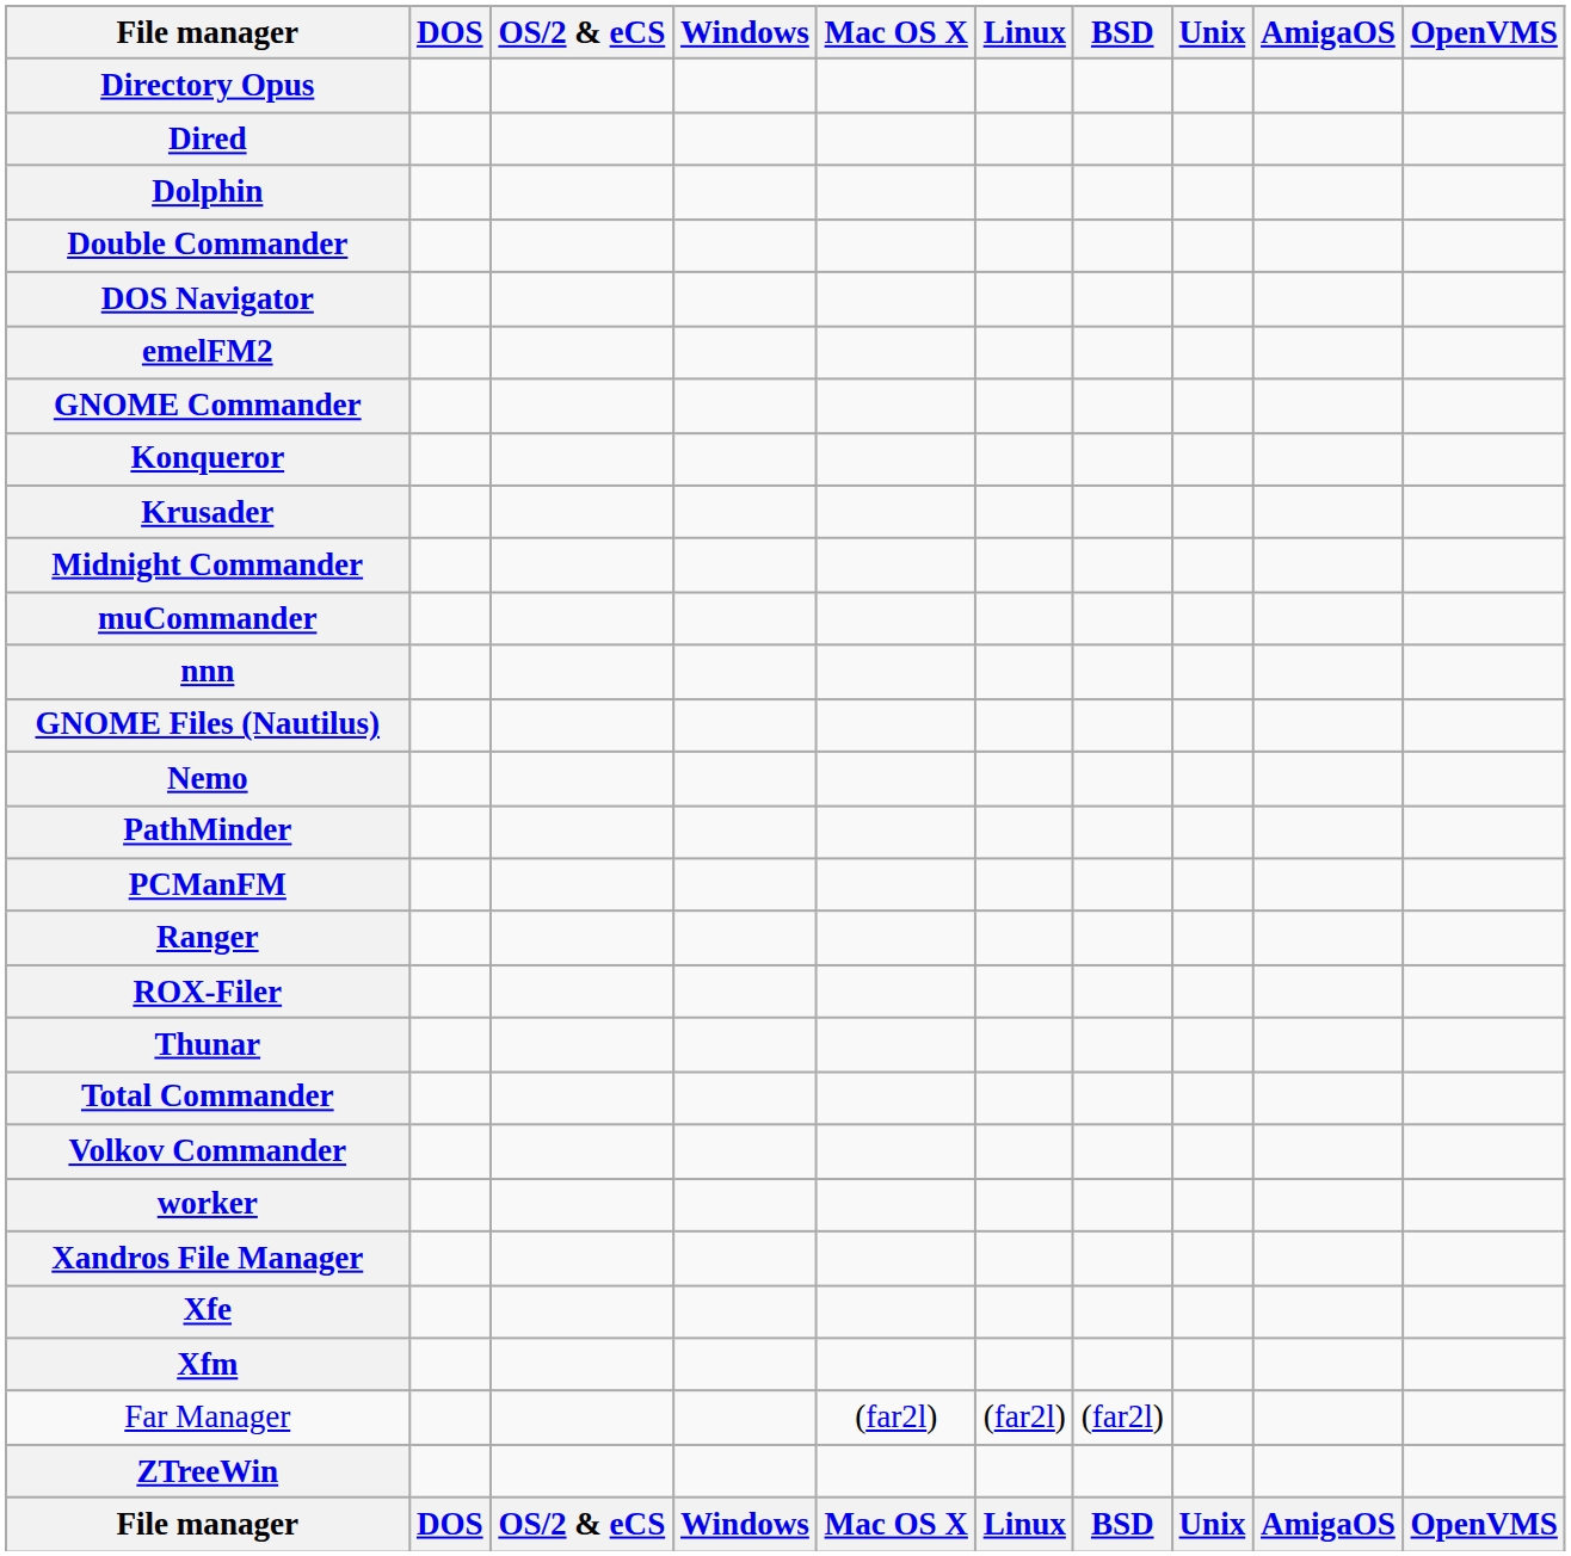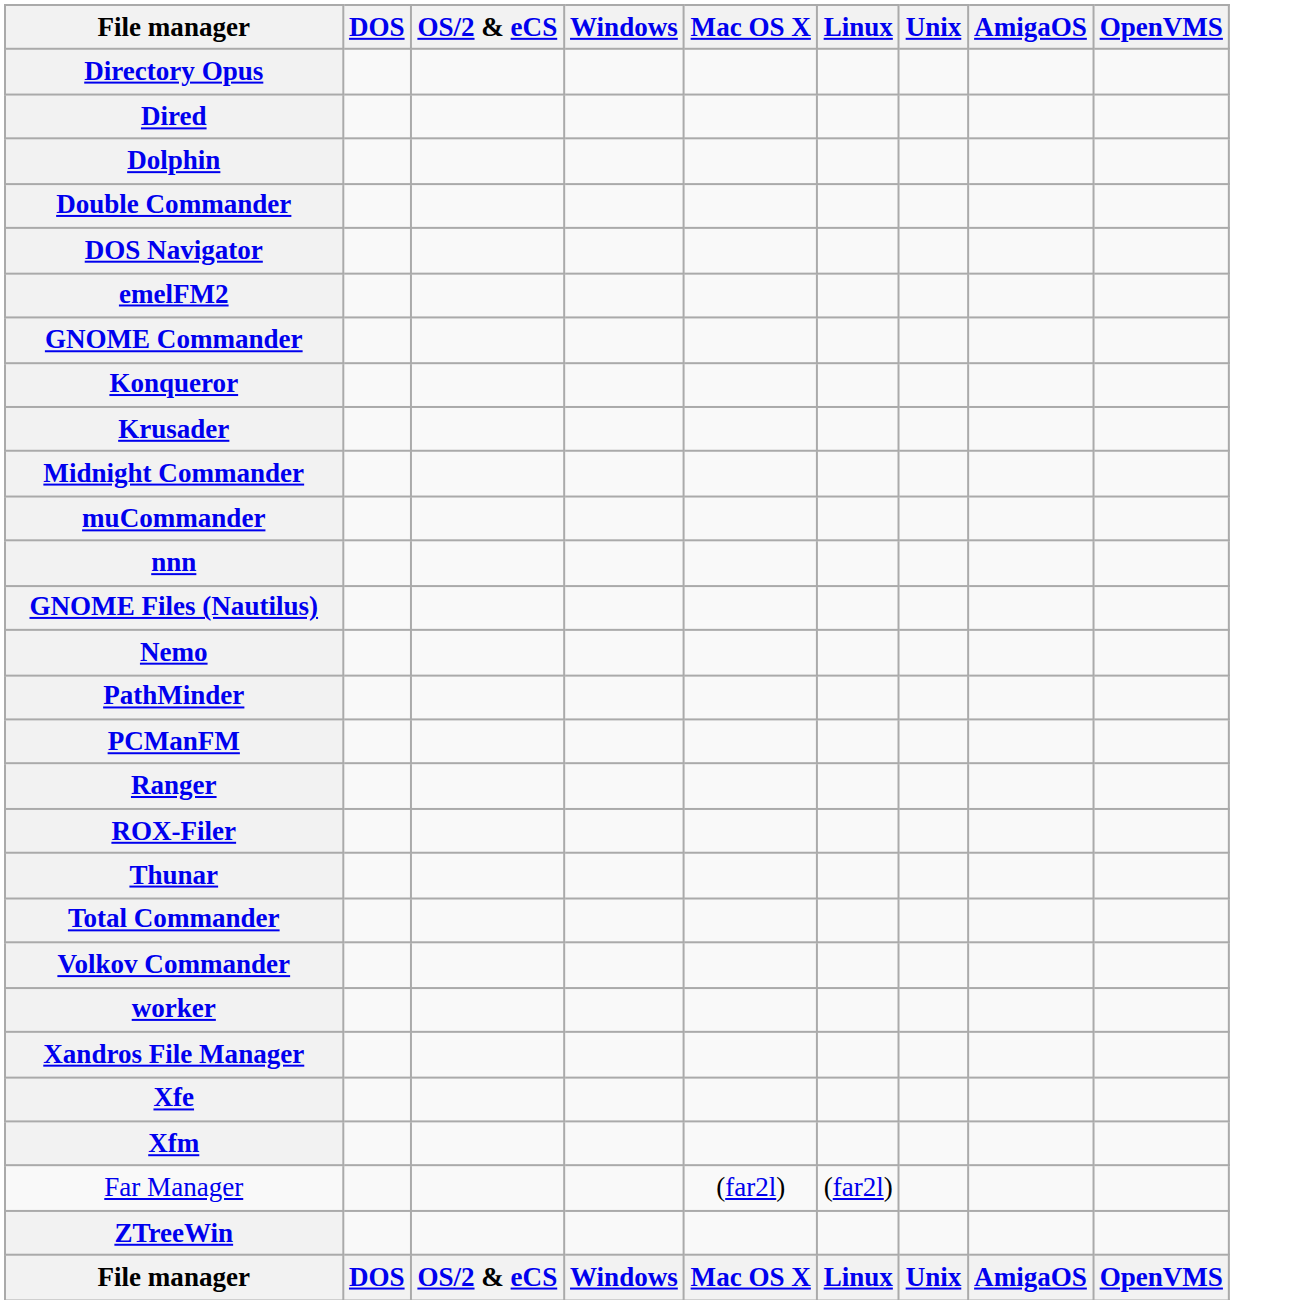- column: BSD | (far2l) | BSD
